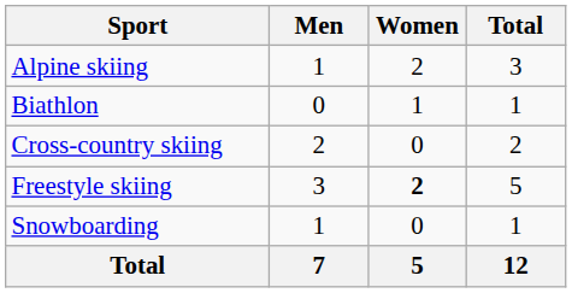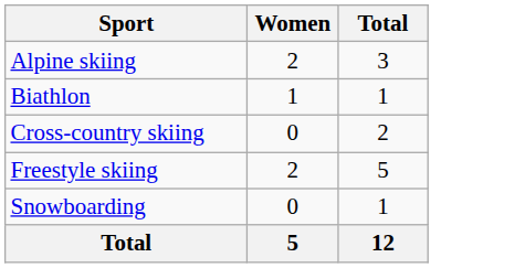- column: Men | 1 | 0 | 2 | 3 | 1 | 7
Freestyle skiing | Women: bold -> normal
